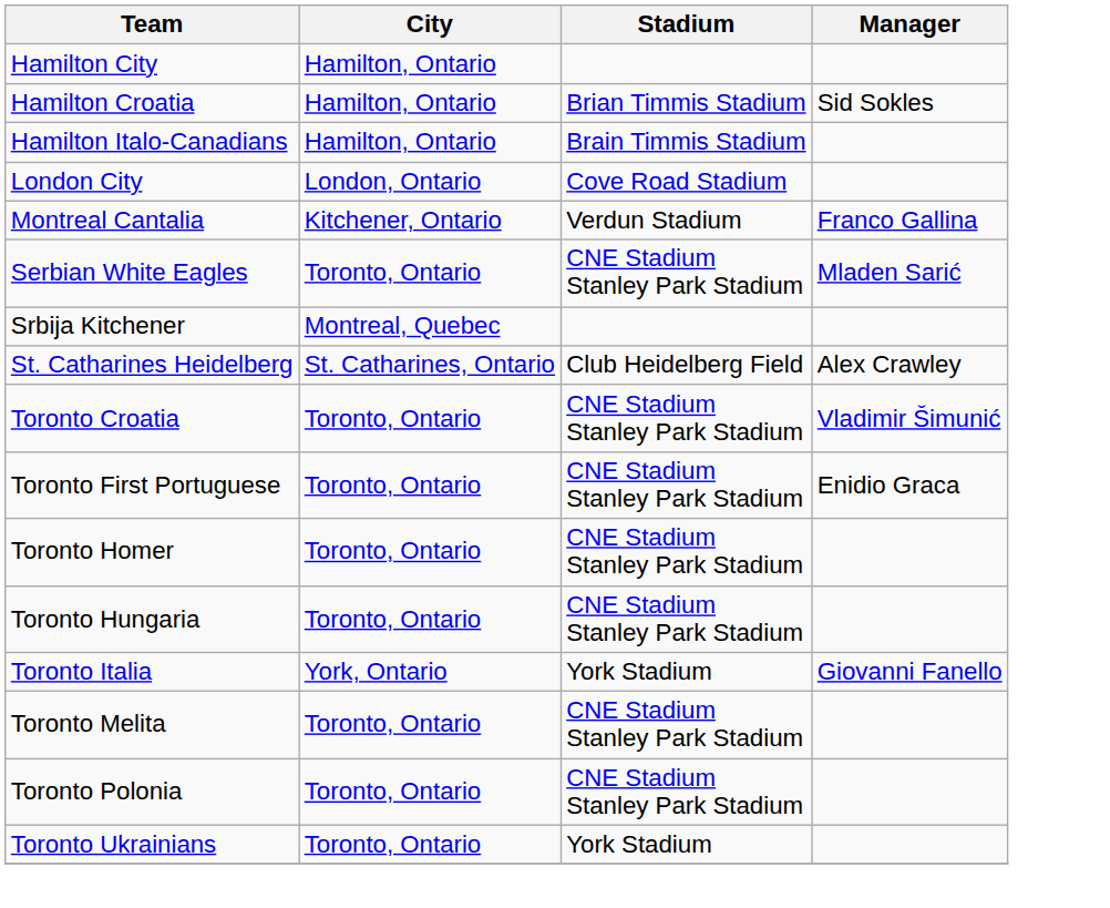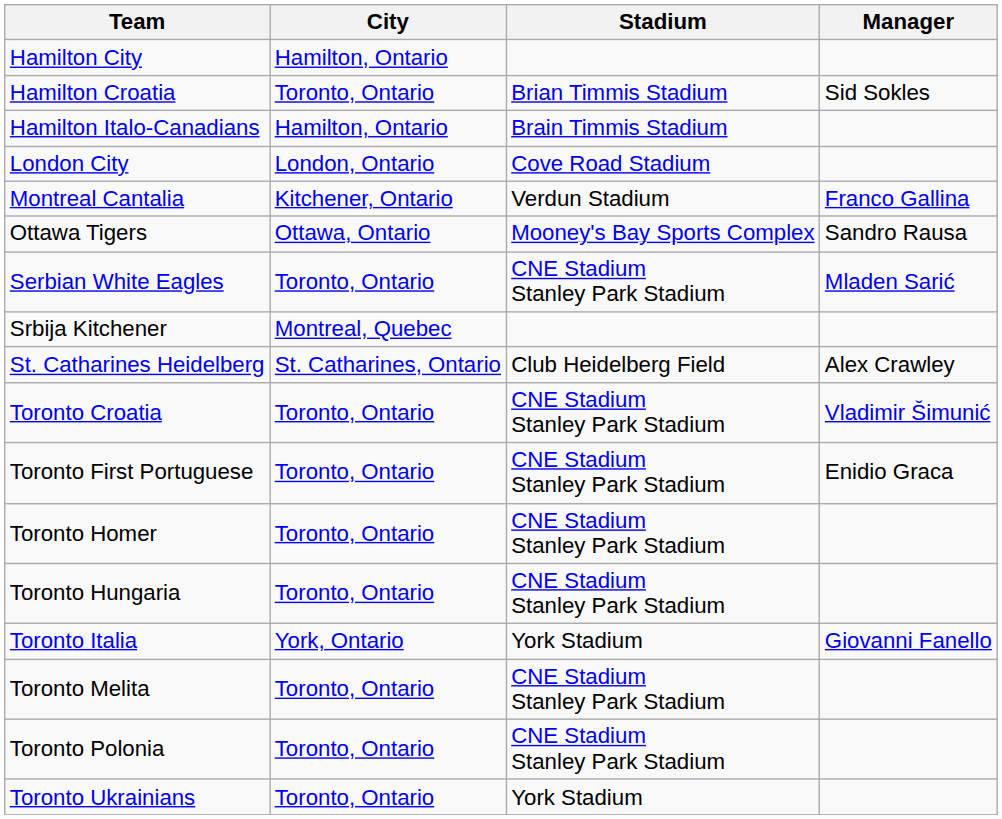Hamilton Croatia | City: Hamilton, Ontario -> Toronto, Ontario
+ row: Ottawa Tigers | Ottawa, Ontario | Mooney's Bay Sports Complex | Sandro Rausa
